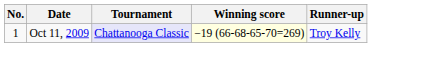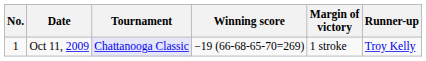+ column: Margin of victory | 1 stroke
Oct 11, 2009 | Winning score: lightyellow background -> no background
